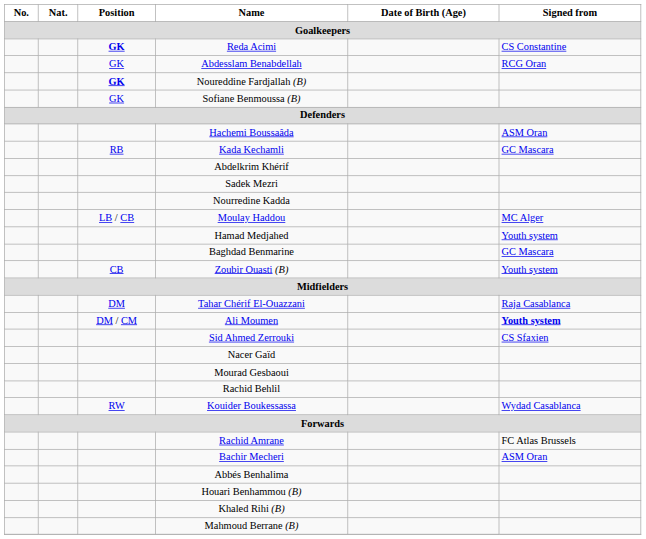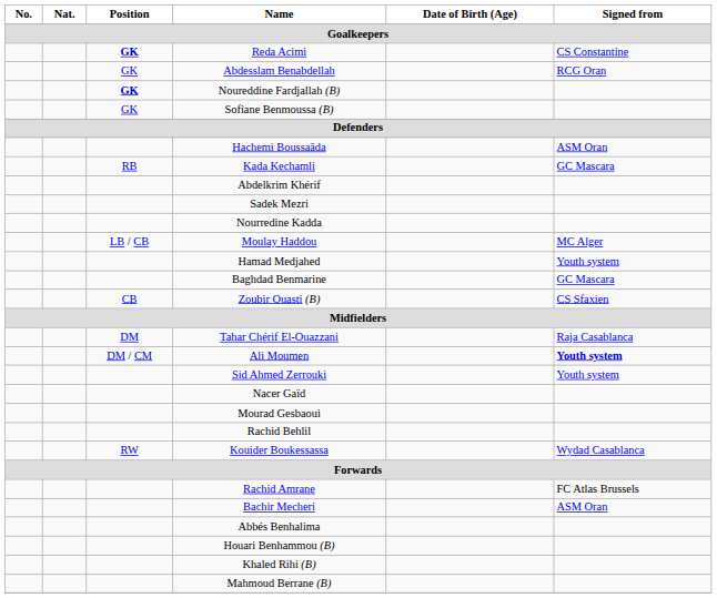Zoubir Ouasti (B) | Signed from: Youth system -> CS Sfaxien
Sid Ahmed Zerrouki | Signed from: CS Sfaxien -> Youth system
